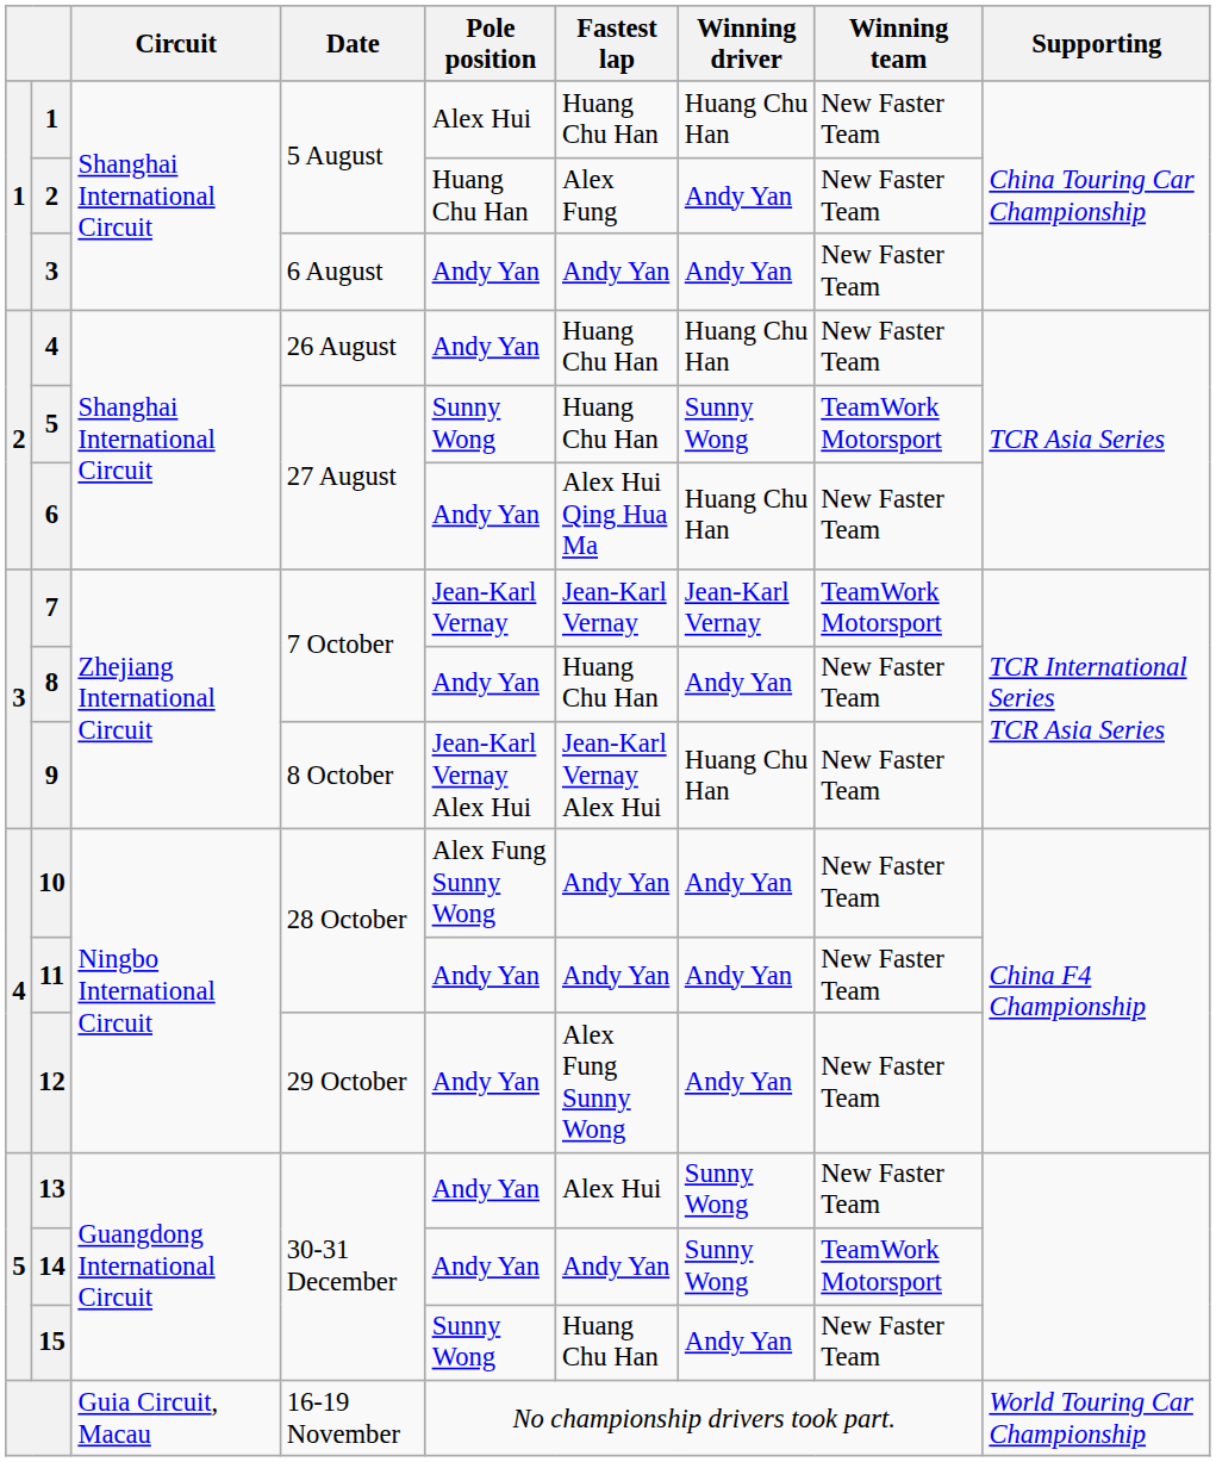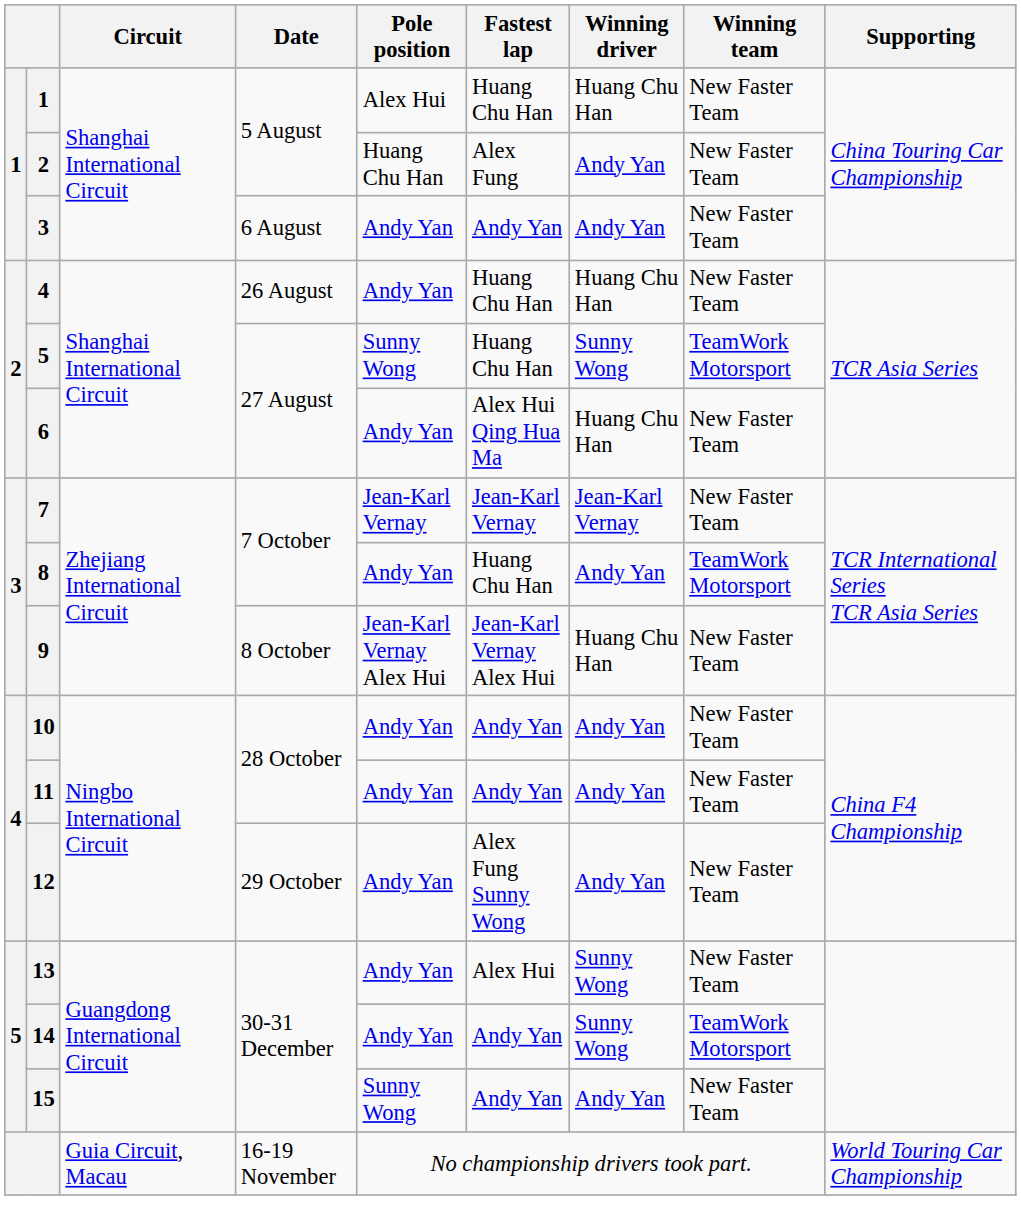7 | Winning team: TeamWork Motorsport -> New Faster Team
8 | Winning team: New Faster Team -> TeamWork Motorsport
10 | Pole position: Alex Fung Sunny Wong -> Andy Yan
15 | Fastest lap: Huang Chu Han -> Andy Yan
